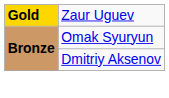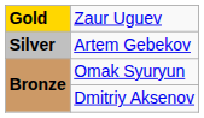+ row: Silver | Artem Gebekov
